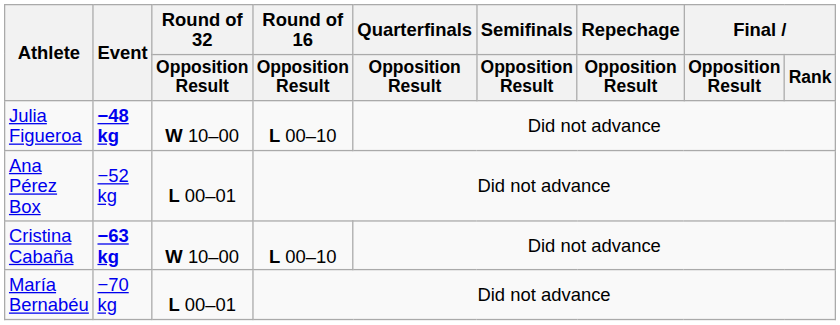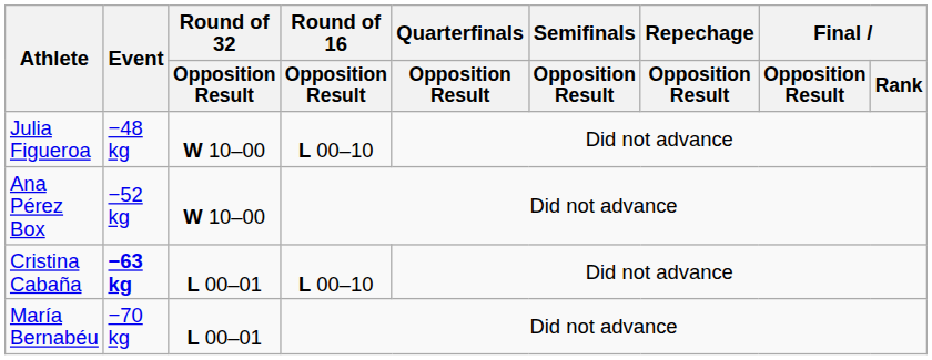Julia Figueroa | Event: bold -> normal
Ana Pérez Box | Round of 32 / Opposition Result: L 00–01 -> W 10–00
Cristina Cabaña | Round of 32 / Opposition Result: W 10–00 -> L 00–01
